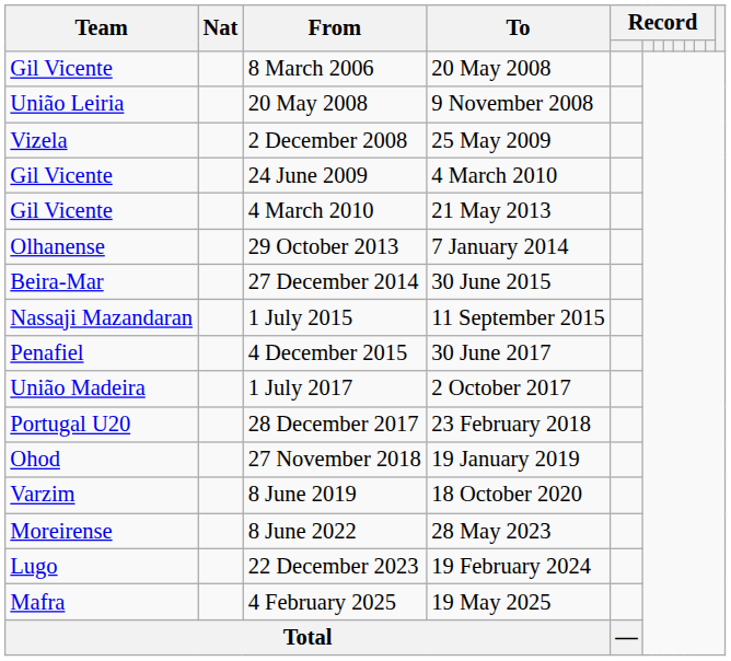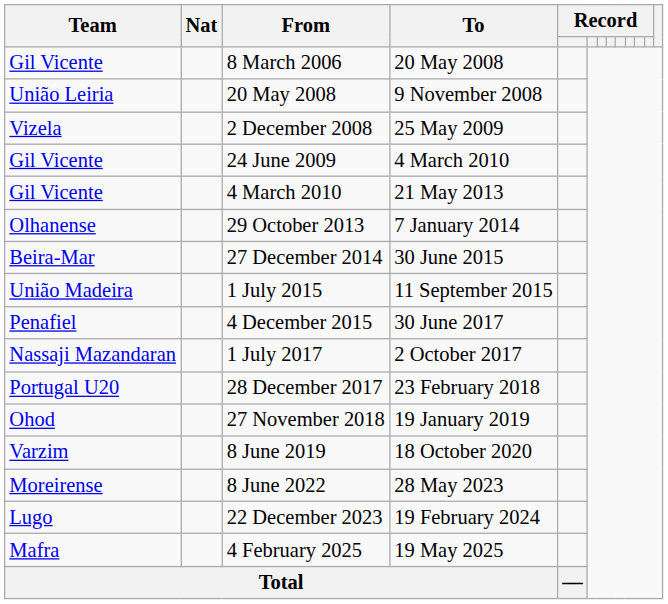1 July 2015 | Team: Nassaji Mazandaran -> União Madeira
1 July 2017 | Team: União Madeira -> Nassaji Mazandaran
